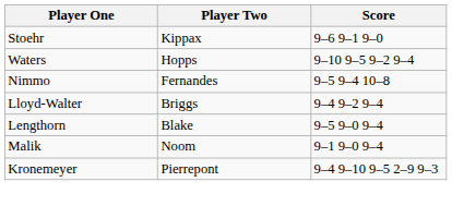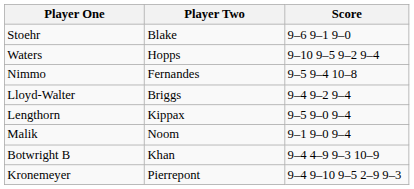Stoehr | Player Two: Kippax -> Blake
Lengthorn | Player Two: Blake -> Kippax
+ row: Botwright B | Khan | 9–4 4–9 9–3 10–9
